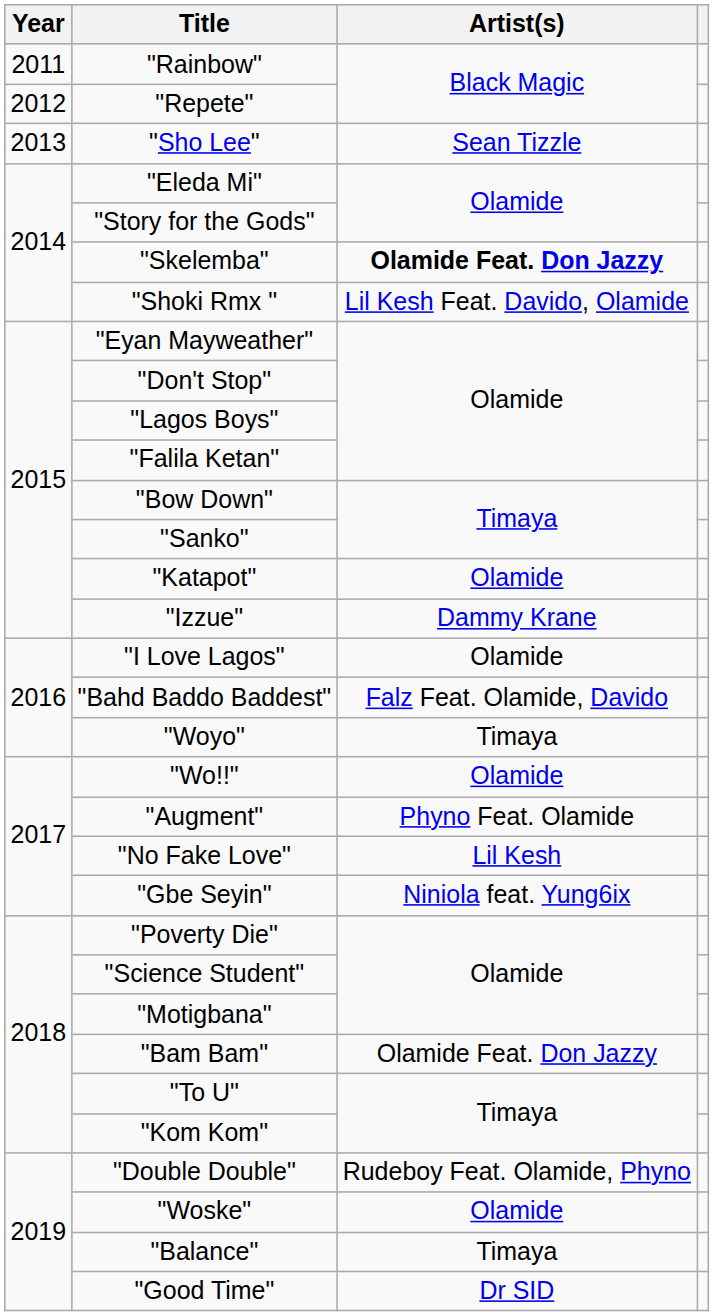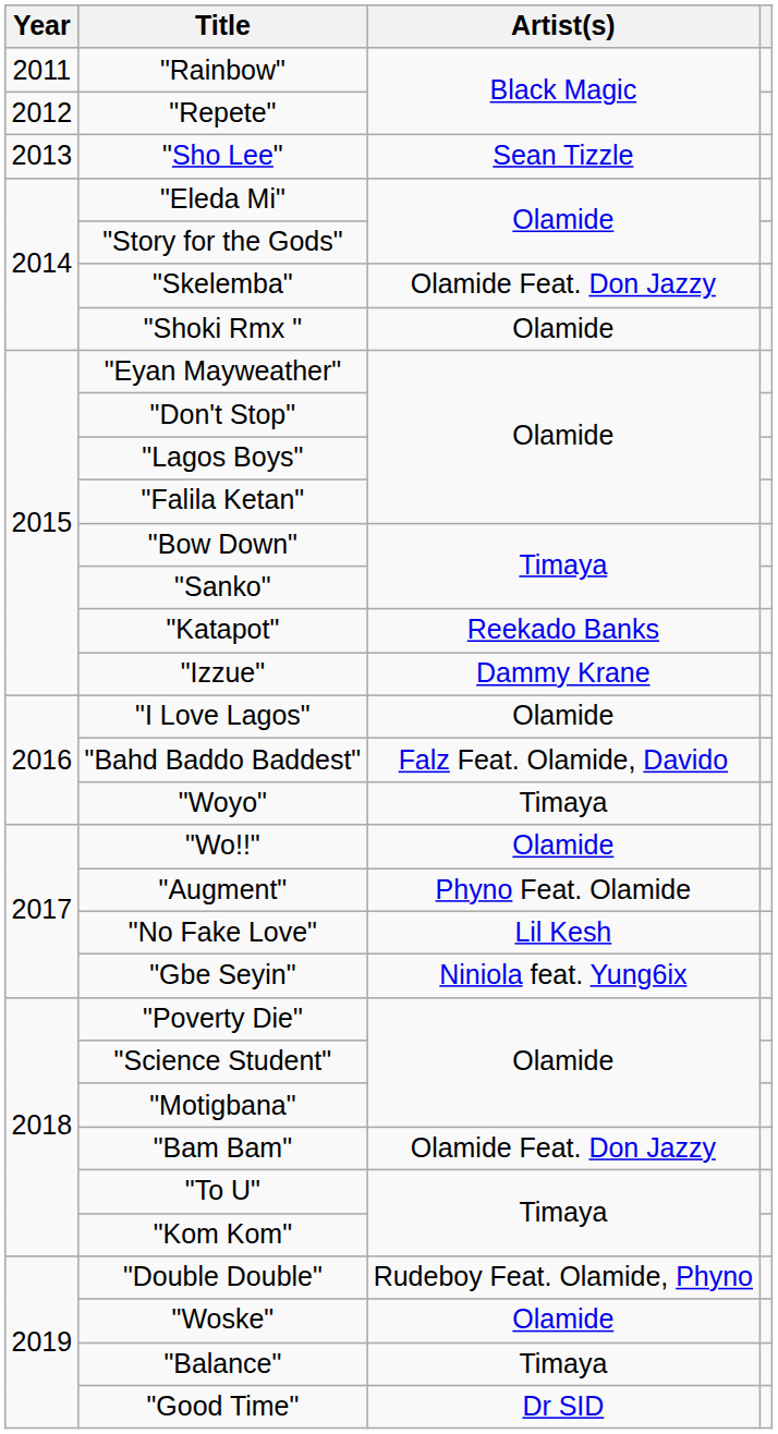"Skelemba" | Artist(s): bold -> normal
"Shoki Rmx " | Artist(s): Lil Kesh Feat. Davido, Olamide -> Olamide
"Katapot" | Artist(s): Olamide -> Reekado Banks
